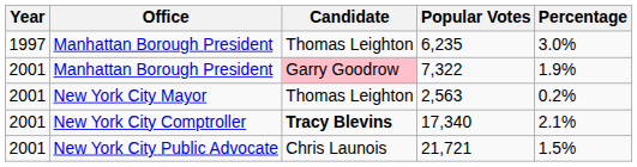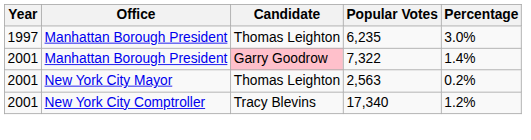7,322 | Percentage: 1.9% -> 1.4%
17,340 | Candidate: bold -> normal
17,340 | Percentage: 2.1% -> 1.2%
- row: 2001 | New York City Public Advocate | Chris Launois | 21,721 | 1.5%
